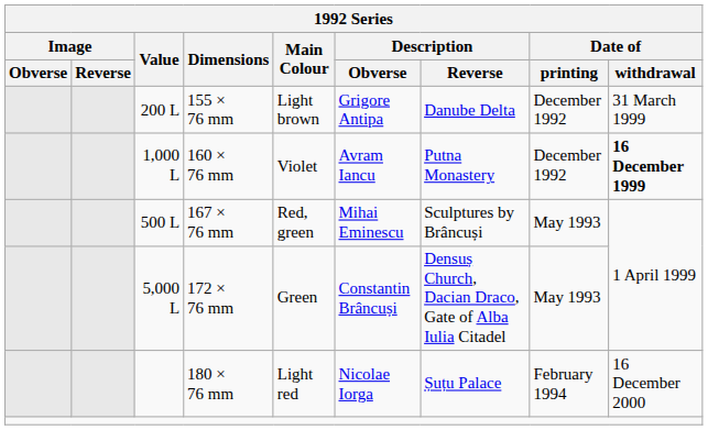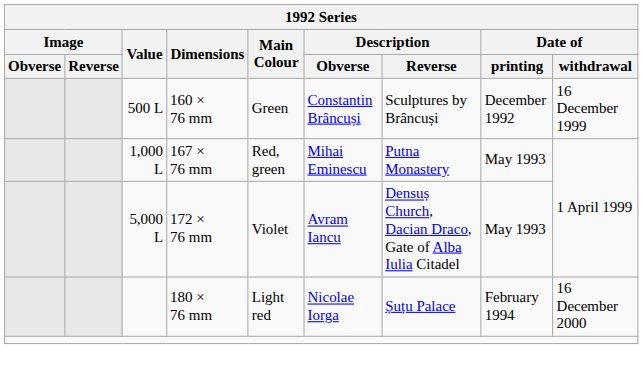- row: 200 L | 155 × 76 mm | Light brown | Grigore Antipa | Danube Delta | December 1992 | 31 March 1999
160 × 76 mm | Value: 1,000 L -> 500 L
160 × 76 mm | Main Colour: Violet -> Green
160 × 76 mm | Description / Obverse: Avram Iancu -> Constantin Brâncuși
160 × 76 mm | Description / Reverse: Putna Monastery -> Sculptures by Brâncuși
160 × 76 mm | Date of / withdrawal: bold -> normal
167 × 76 mm | Value: 500 L -> 1,000 L
167 × 76 mm | Description / Reverse: Sculptures by Brâncuși -> Putna Monastery
172 × 76 mm | Main Colour: Green -> Violet
172 × 76 mm | Description / Obverse: Constantin Brâncuși -> Avram Iancu
